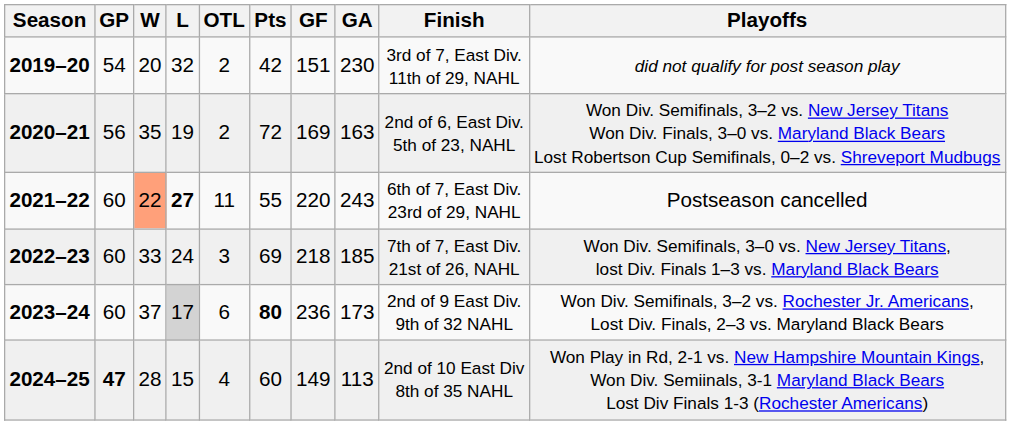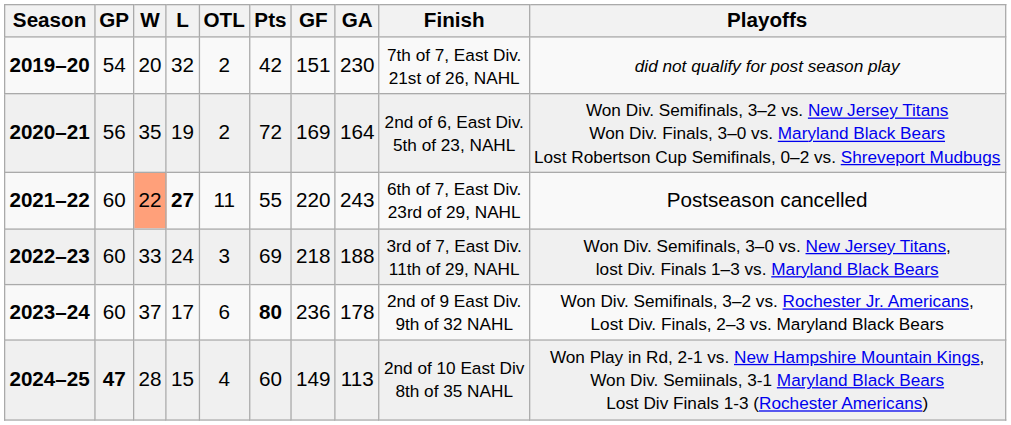2019–20 | Finish: 3rd of 7, East Div. 11th of 29, NAHL -> 7th of 7, East Div. 21st of 26, NAHL
2020–21 | GA: 163 -> 164
2022–23 | GA: 185 -> 188
2022–23 | Finish: 7th of 7, East Div. 21st of 26, NAHL -> 3rd of 7, East Div. 11th of 29, NAHL
2023–24 | L: lightgrey background -> no background
2023–24 | GA: 173 -> 178
